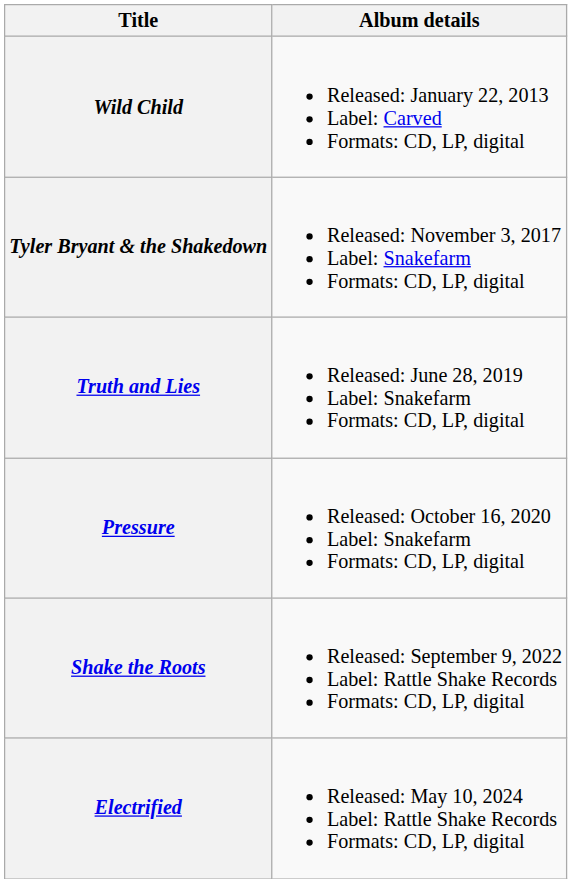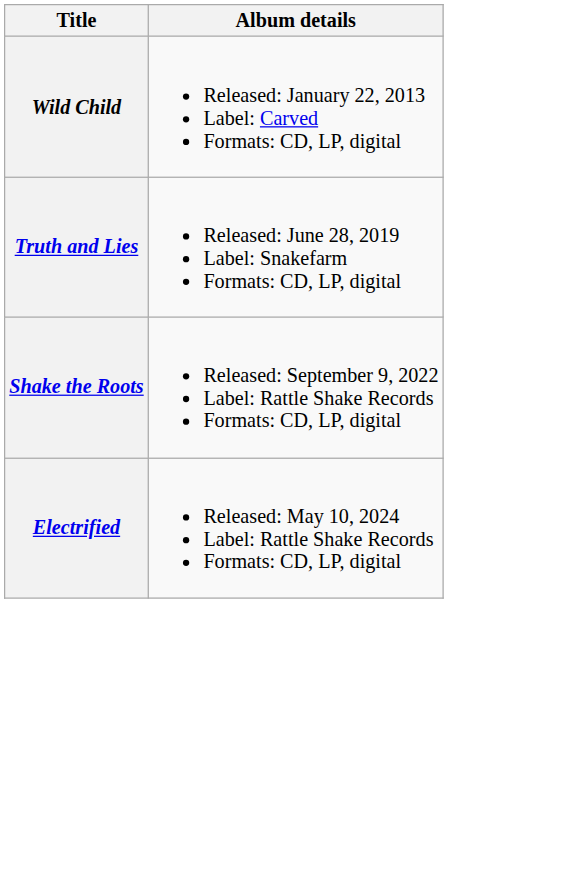- row: Tyler Bryant & the Shakedown | Released: November 3, 2017 Label: Snakefarm Formats: CD, LP, digital
- row: Pressure | Released: October 16, 2020 Label: Snakefarm Formats: CD, LP, digital
